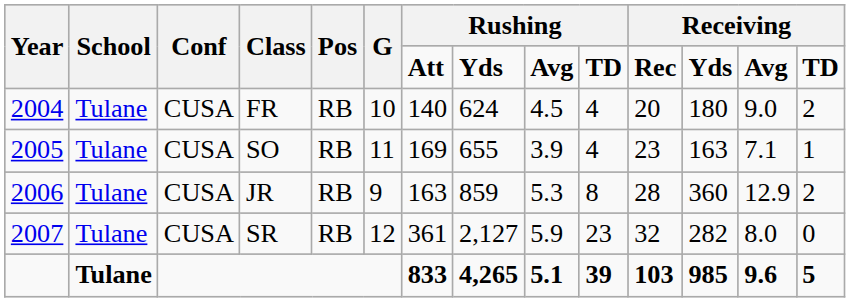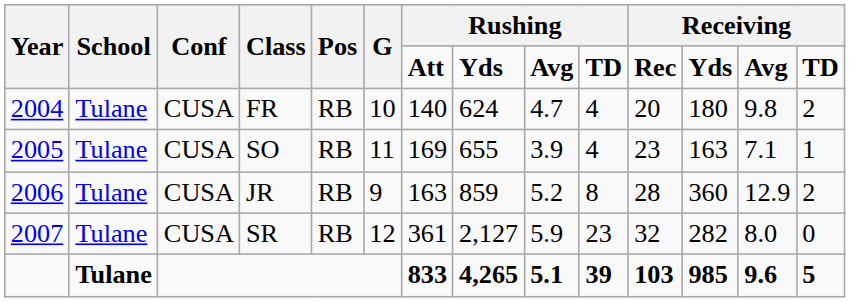FR | column 9: 4.5 -> 4.7
FR | column 13: 9.0 -> 9.8
JR | column 9: 5.3 -> 5.2
